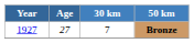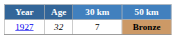Bronze | Age: 27 -> 32
